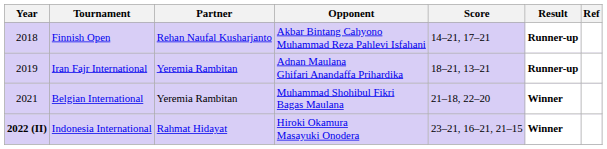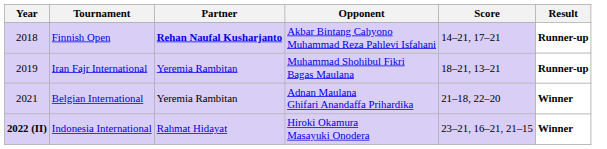- column: Ref
Finnish Open | Partner: normal -> bold
Iran Fajr International | Opponent: Adnan Maulana Ghifari Anandaffa Prihardika -> Muhammad Shohibul Fikri Bagas Maulana
Belgian International | Opponent: Muhammad Shohibul Fikri Bagas Maulana -> Adnan Maulana Ghifari Anandaffa Prihardika
